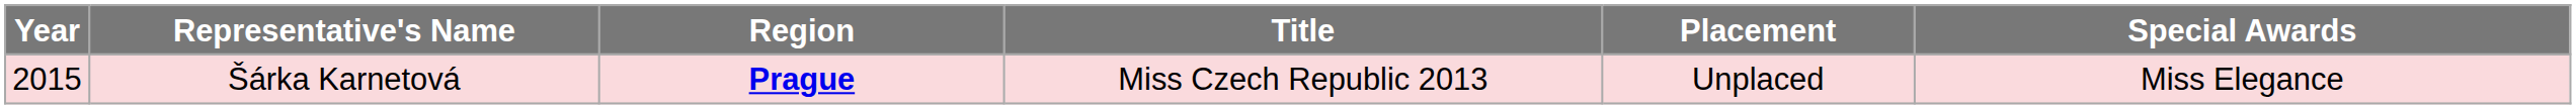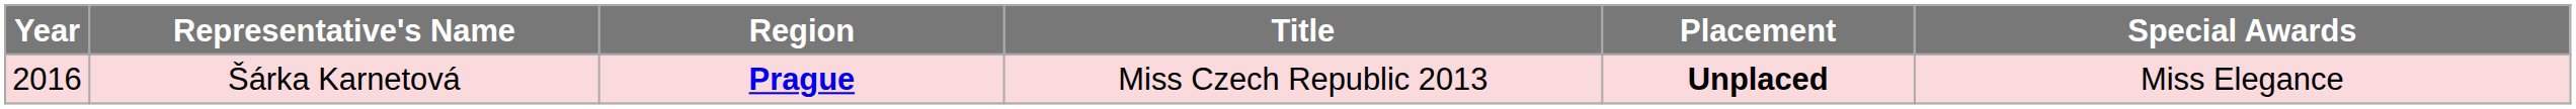Šárka Karnetová | Year: 2015 -> 2016
Šárka Karnetová | Placement: normal -> bold
